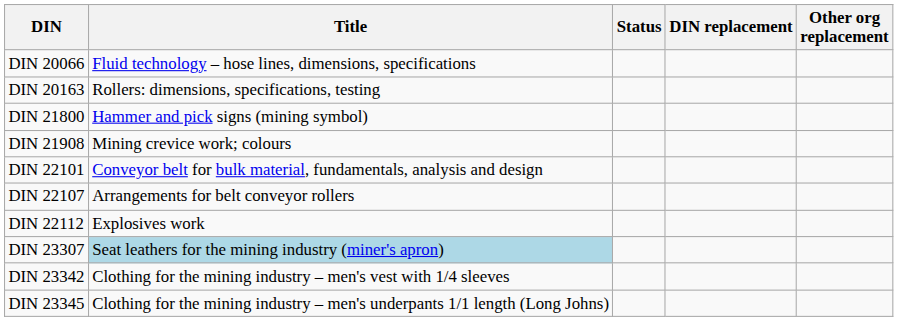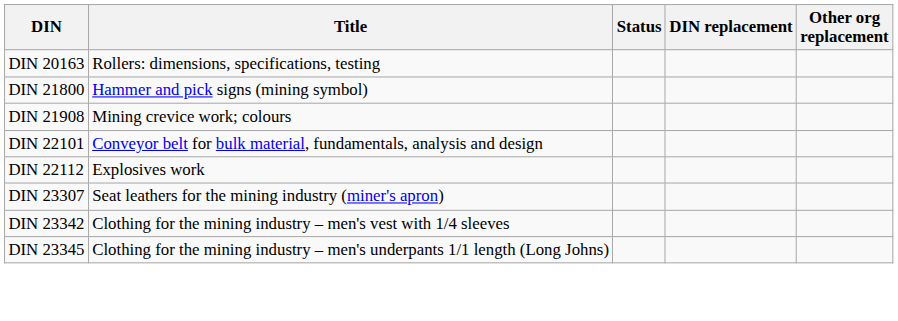- row: DIN 20066 | Fluid technology – hose lines, dimensions, specifications
- row: DIN 22107 | Arrangements for belt conveyor rollers
DIN 23307 | Title: lightblue background -> no background
